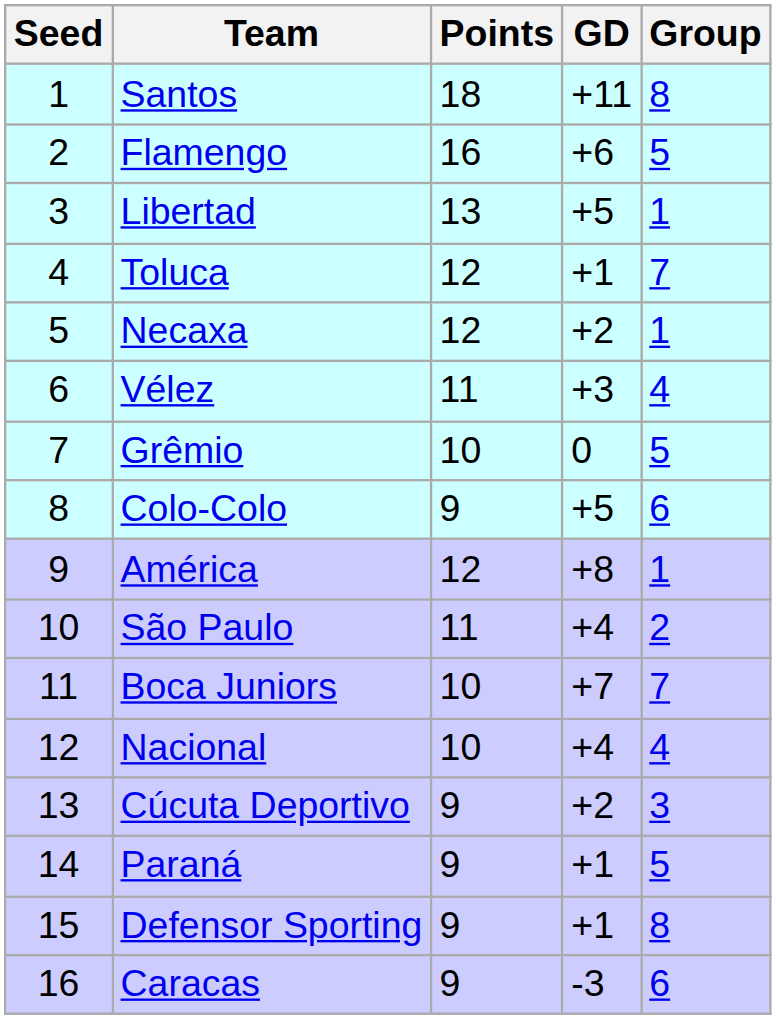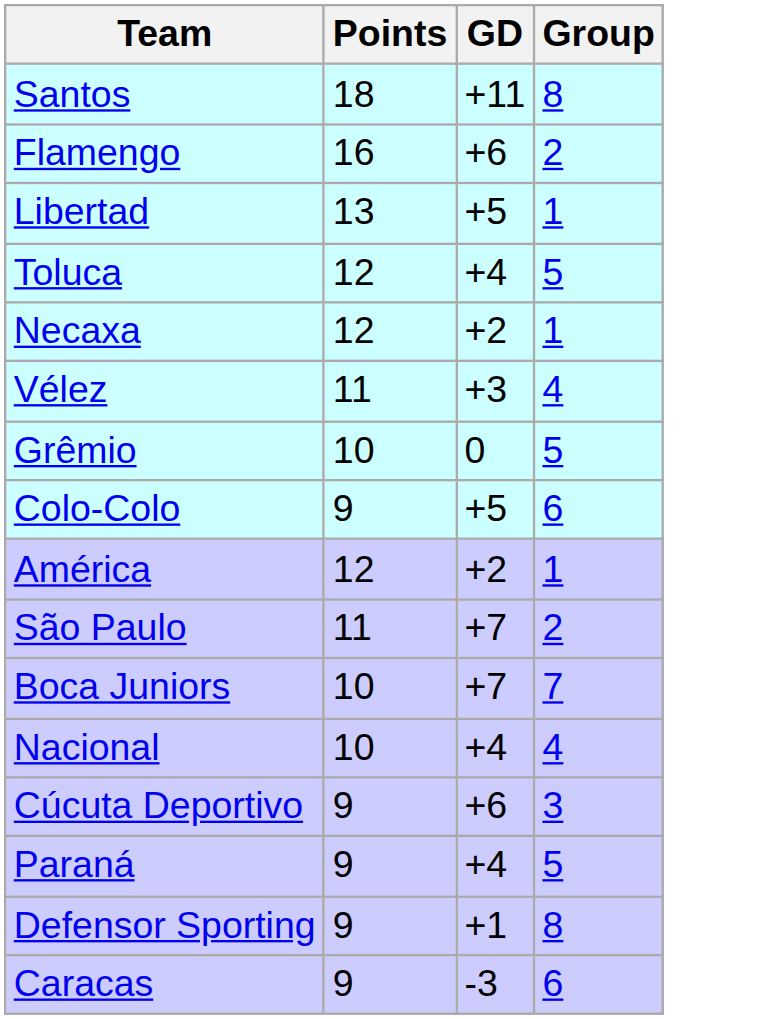- column: Seed | 1 | 2 | 3 | 4 | 5 | 6 | 7 | 8 | 9 | 10 | 11 | 12 | 13 | 14 | 15 | 16
Flamengo | Group: 5 -> 2
Toluca | GD: +1 -> +4
Toluca | Group: 7 -> 5
América | GD: +8 -> +2
São Paulo | GD: +4 -> +7
Cúcuta Deportivo | GD: +2 -> +6
Paraná | GD: +1 -> +4
